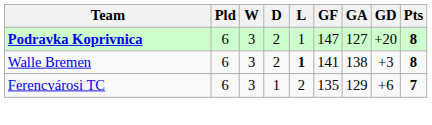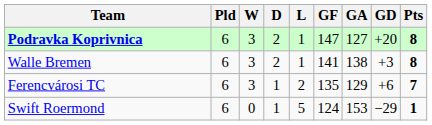Walle Bremen | L: bold -> normal
+ row: Swift Roermond | 6 | 0 | 1 | 5 | 124 | 153 | −29 | 1
